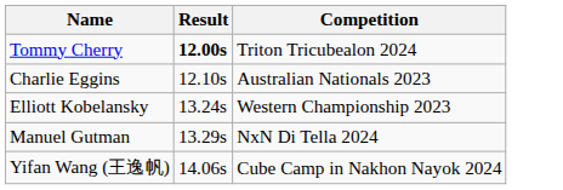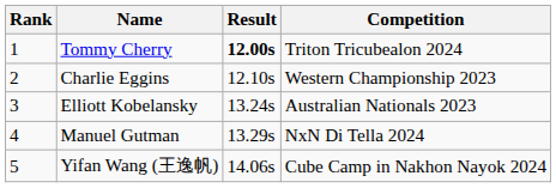+ column: Rank | 1 | 2 | 3 | 4 | 5
Charlie Eggins | Competition: Australian Nationals 2023 -> Western Championship 2023
Elliott Kobelansky | Competition: Western Championship 2023 -> Australian Nationals 2023
